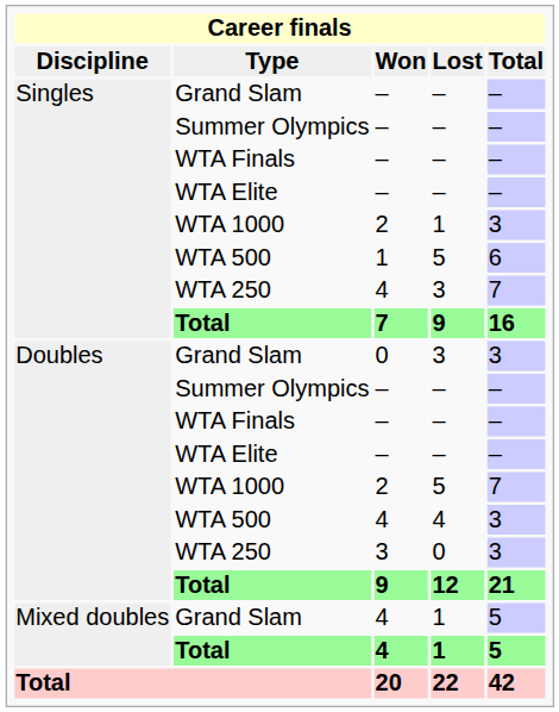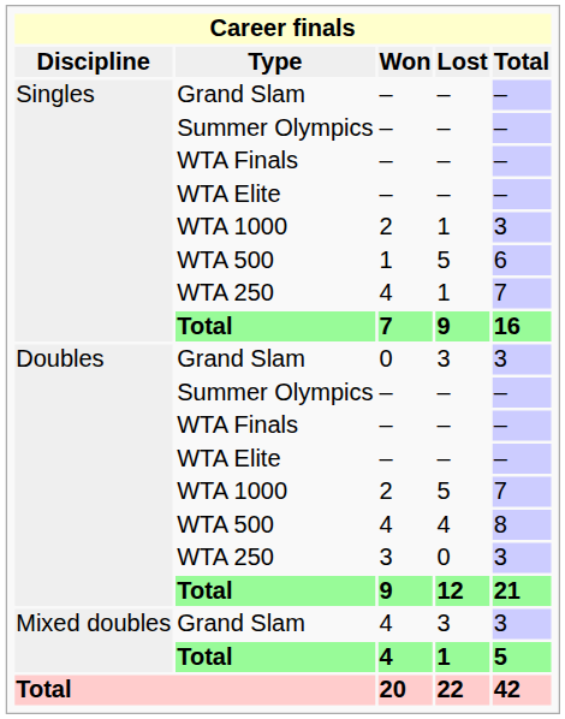WTA 250 / 4 | Lost: 3 -> 1
WTA 500 / 4 | Total: 3 -> 8
Grand Slam / 4 | Lost: 1 -> 3
Grand Slam / 4 | Total: 5 -> 3
